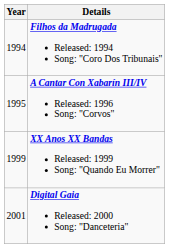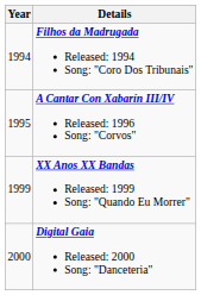Digital Gaia Released: 2000 Song: "Danceteria" | Year: 2001 -> 2000
